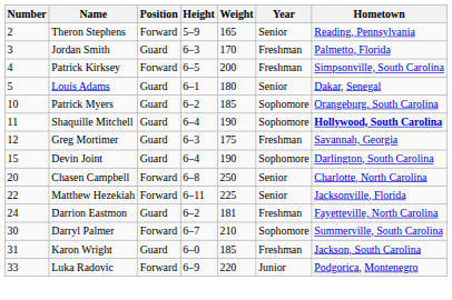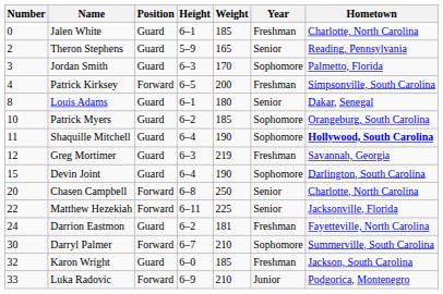+ row: 0 | Jalen White | Guard | 6–1 | 185 | Freshman | Charlotte, North Carolina
Theron Stephens | Position: Forward -> Guard
Jordan Smith | Year: Freshman -> Sophomore
Louis Adams | Number: 5 -> 8
Greg Mortimer | Weight: 175 -> 219
Karon Wright | Number: 31 -> 32
Luka Radovic | Weight: 220 -> 210
